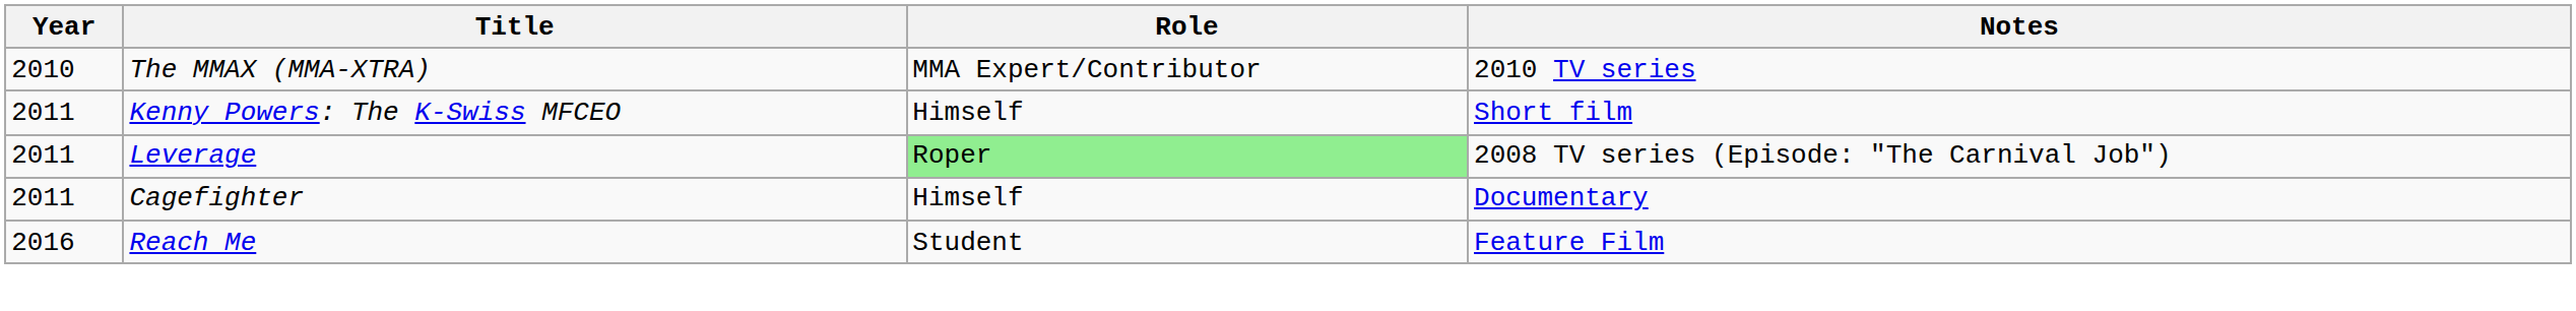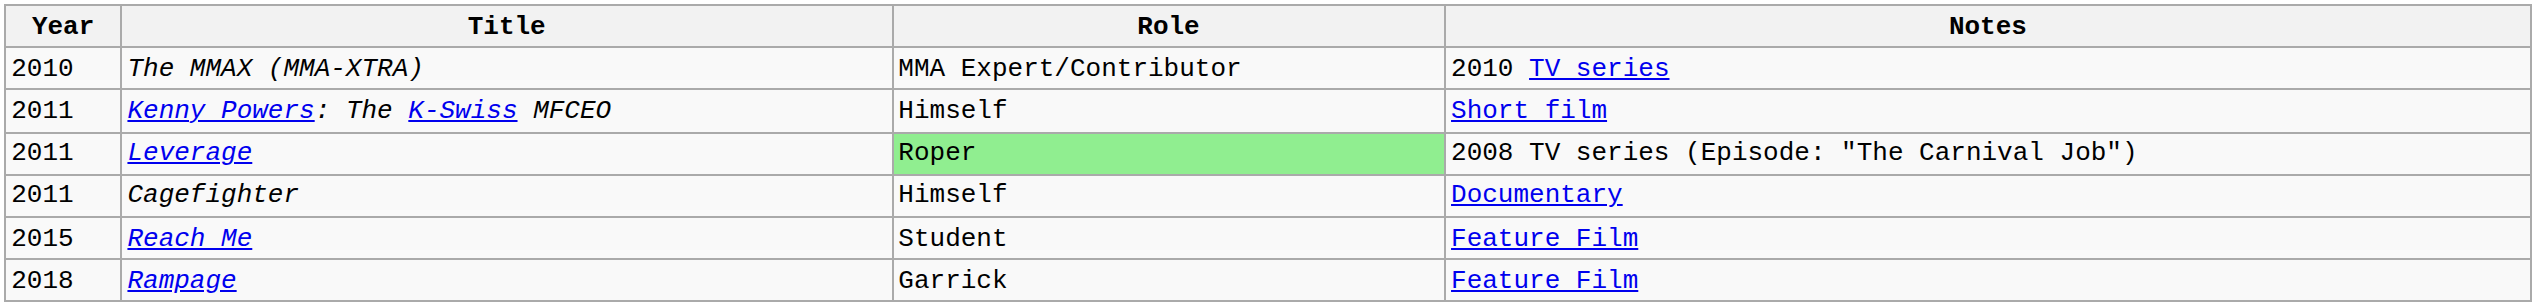Reach Me | Year: 2016 -> 2015
+ row: 2018 | Rampage | Garrick | Feature Film
